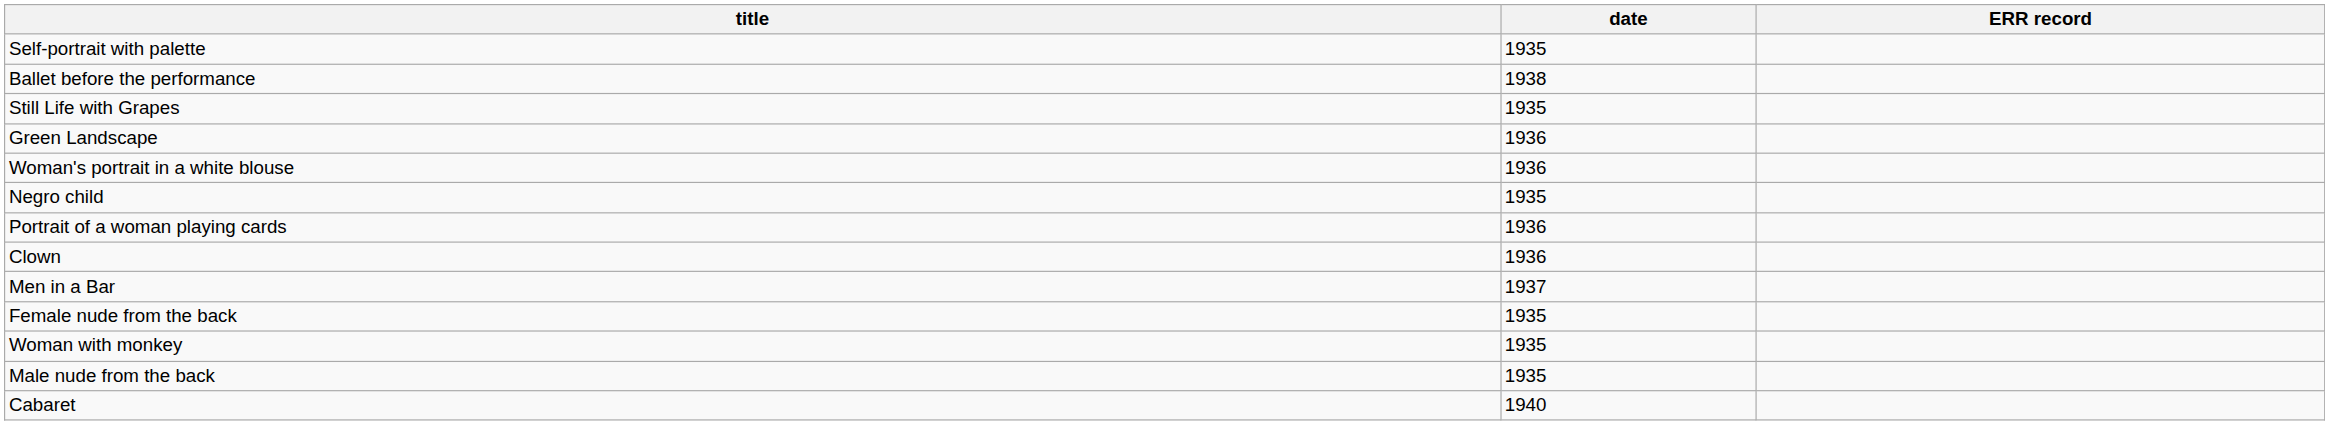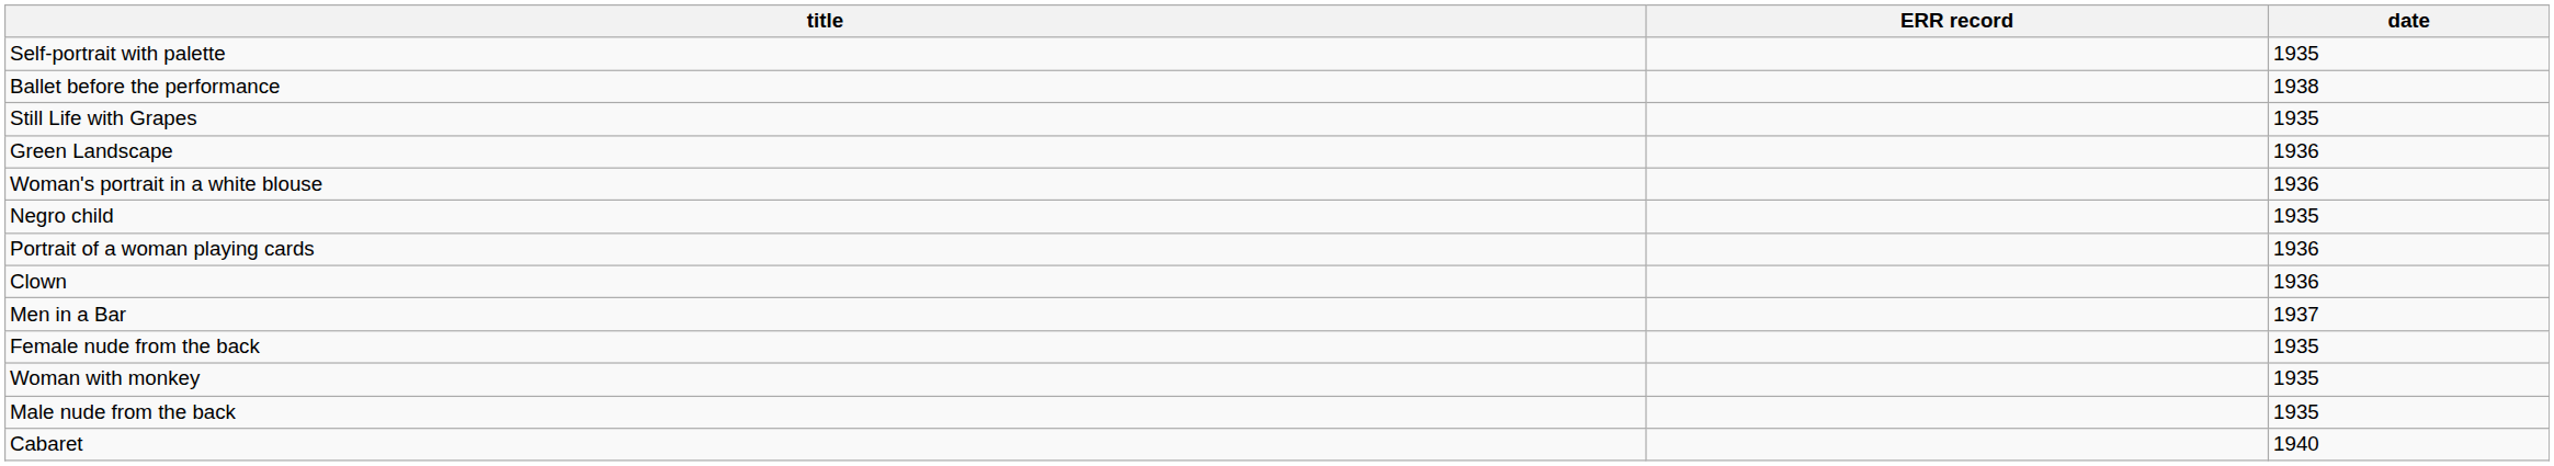columns swapped: date <-> ERR record
